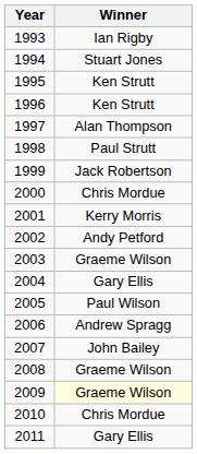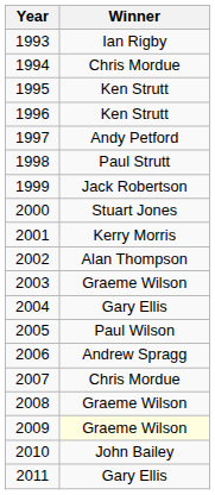1994 | Winner: Stuart Jones -> Chris Mordue
1997 | Winner: Alan Thompson -> Andy Petford
2000 | Winner: Chris Mordue -> Stuart Jones
2002 | Winner: Andy Petford -> Alan Thompson
2007 | Winner: John Bailey -> Chris Mordue
2010 | Winner: Chris Mordue -> John Bailey
